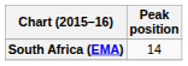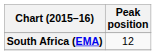South Africa (EMA) | Peak position: 14 -> 12
